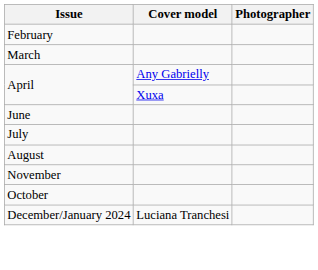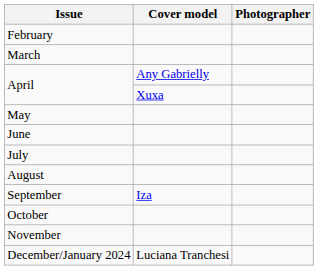+ row: May
+ row: September | Iza
rows swapped: October <-> November
